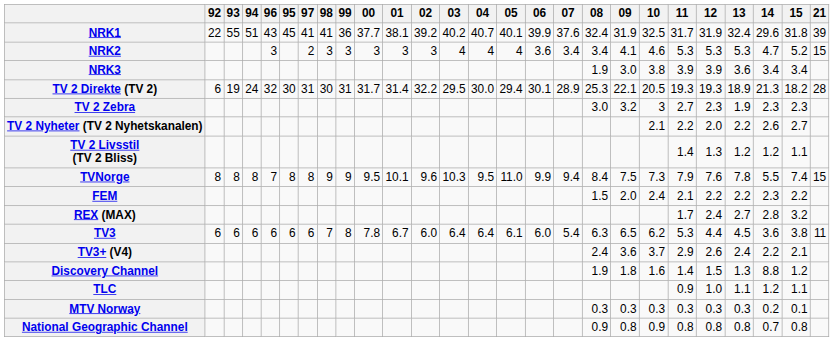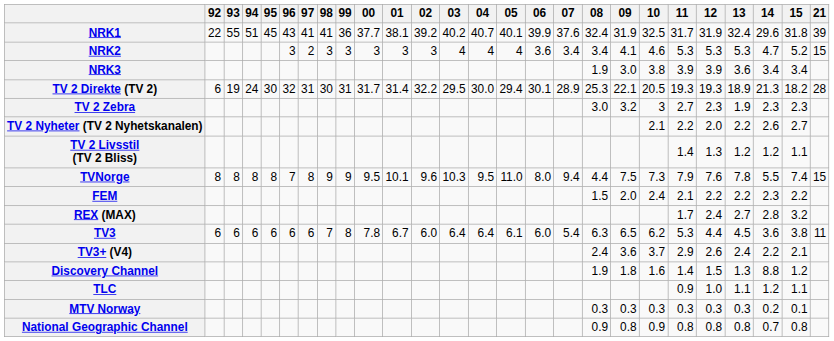columns swapped: 95 <-> 96
TVNorge | 06: 9.9 -> 8.0
TVNorge | 08: 8.4 -> 4.4
